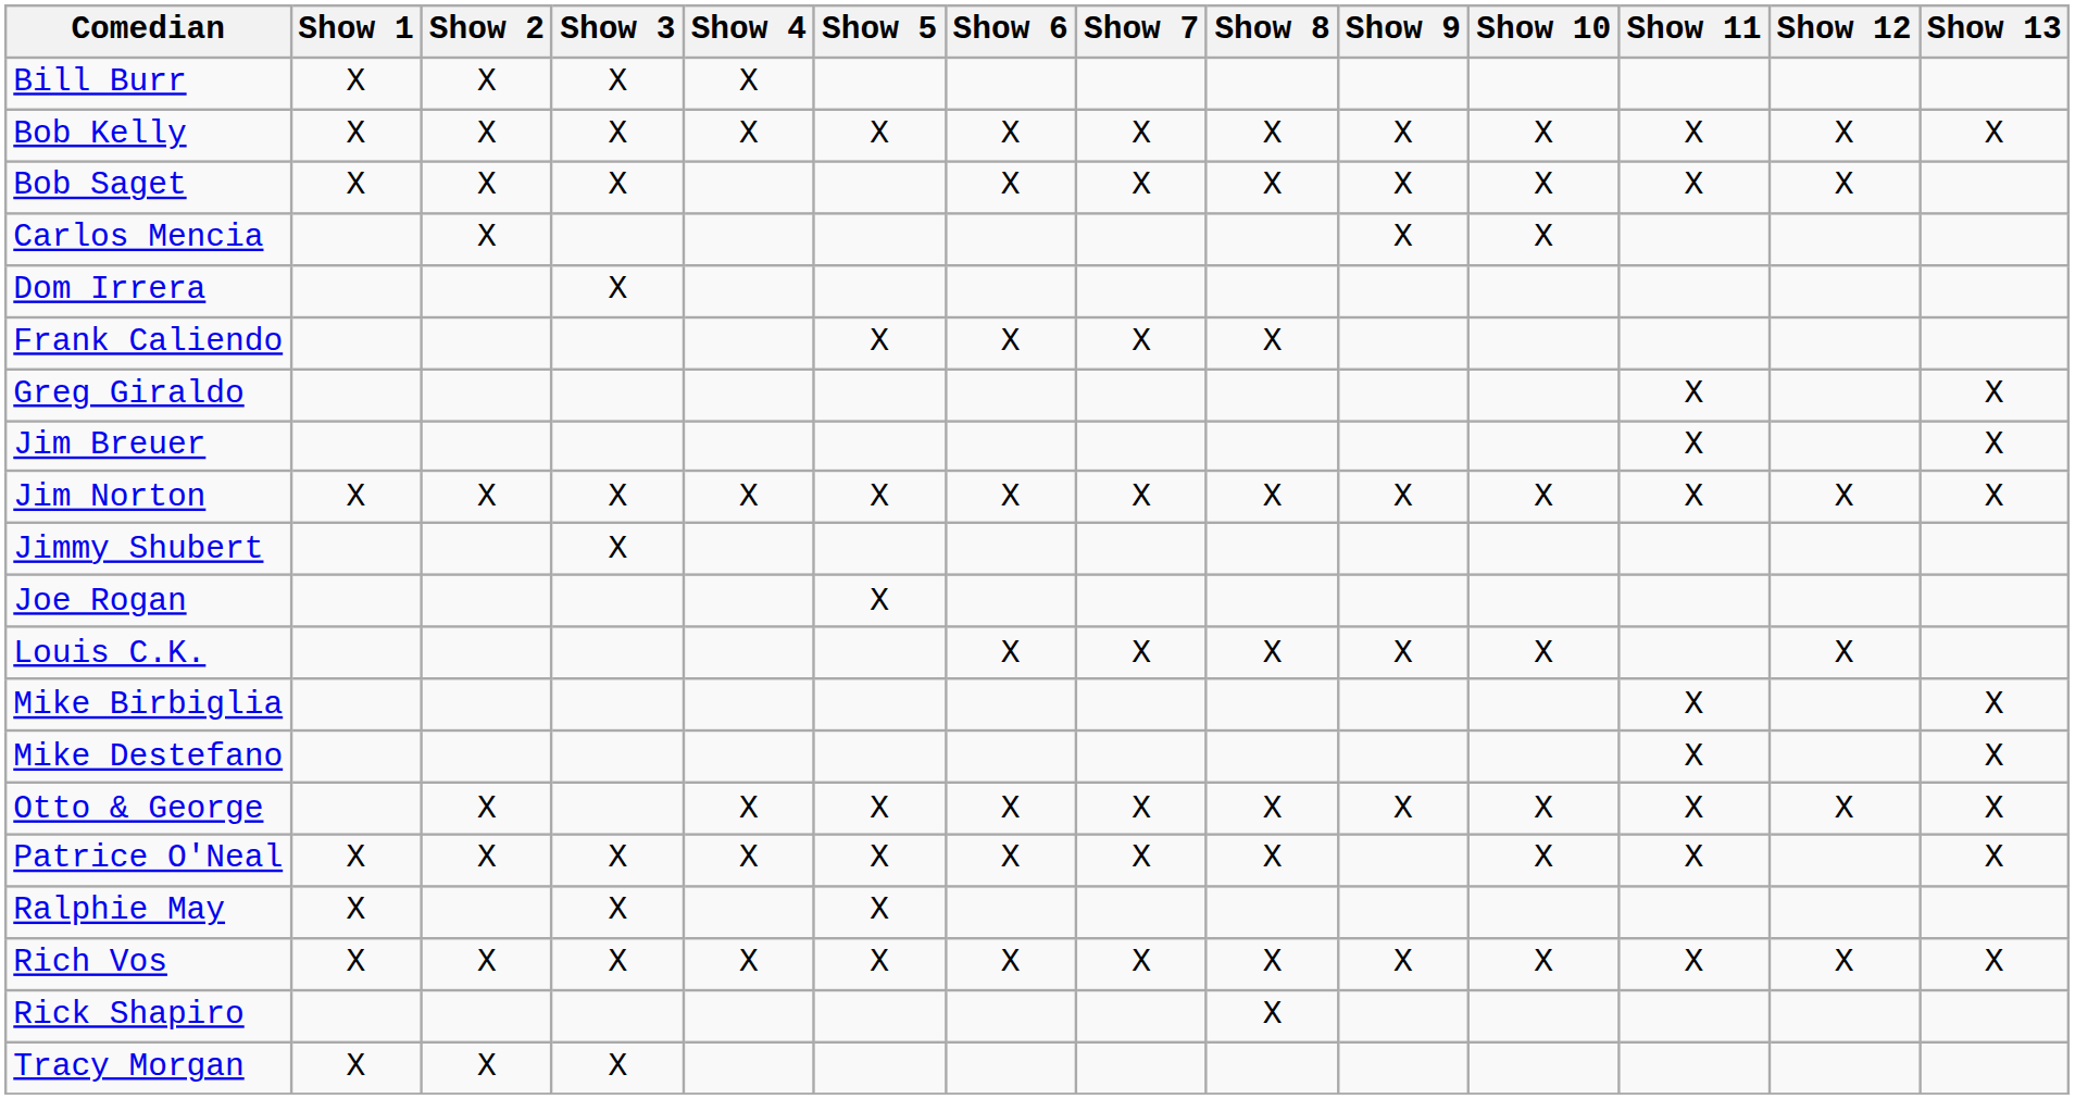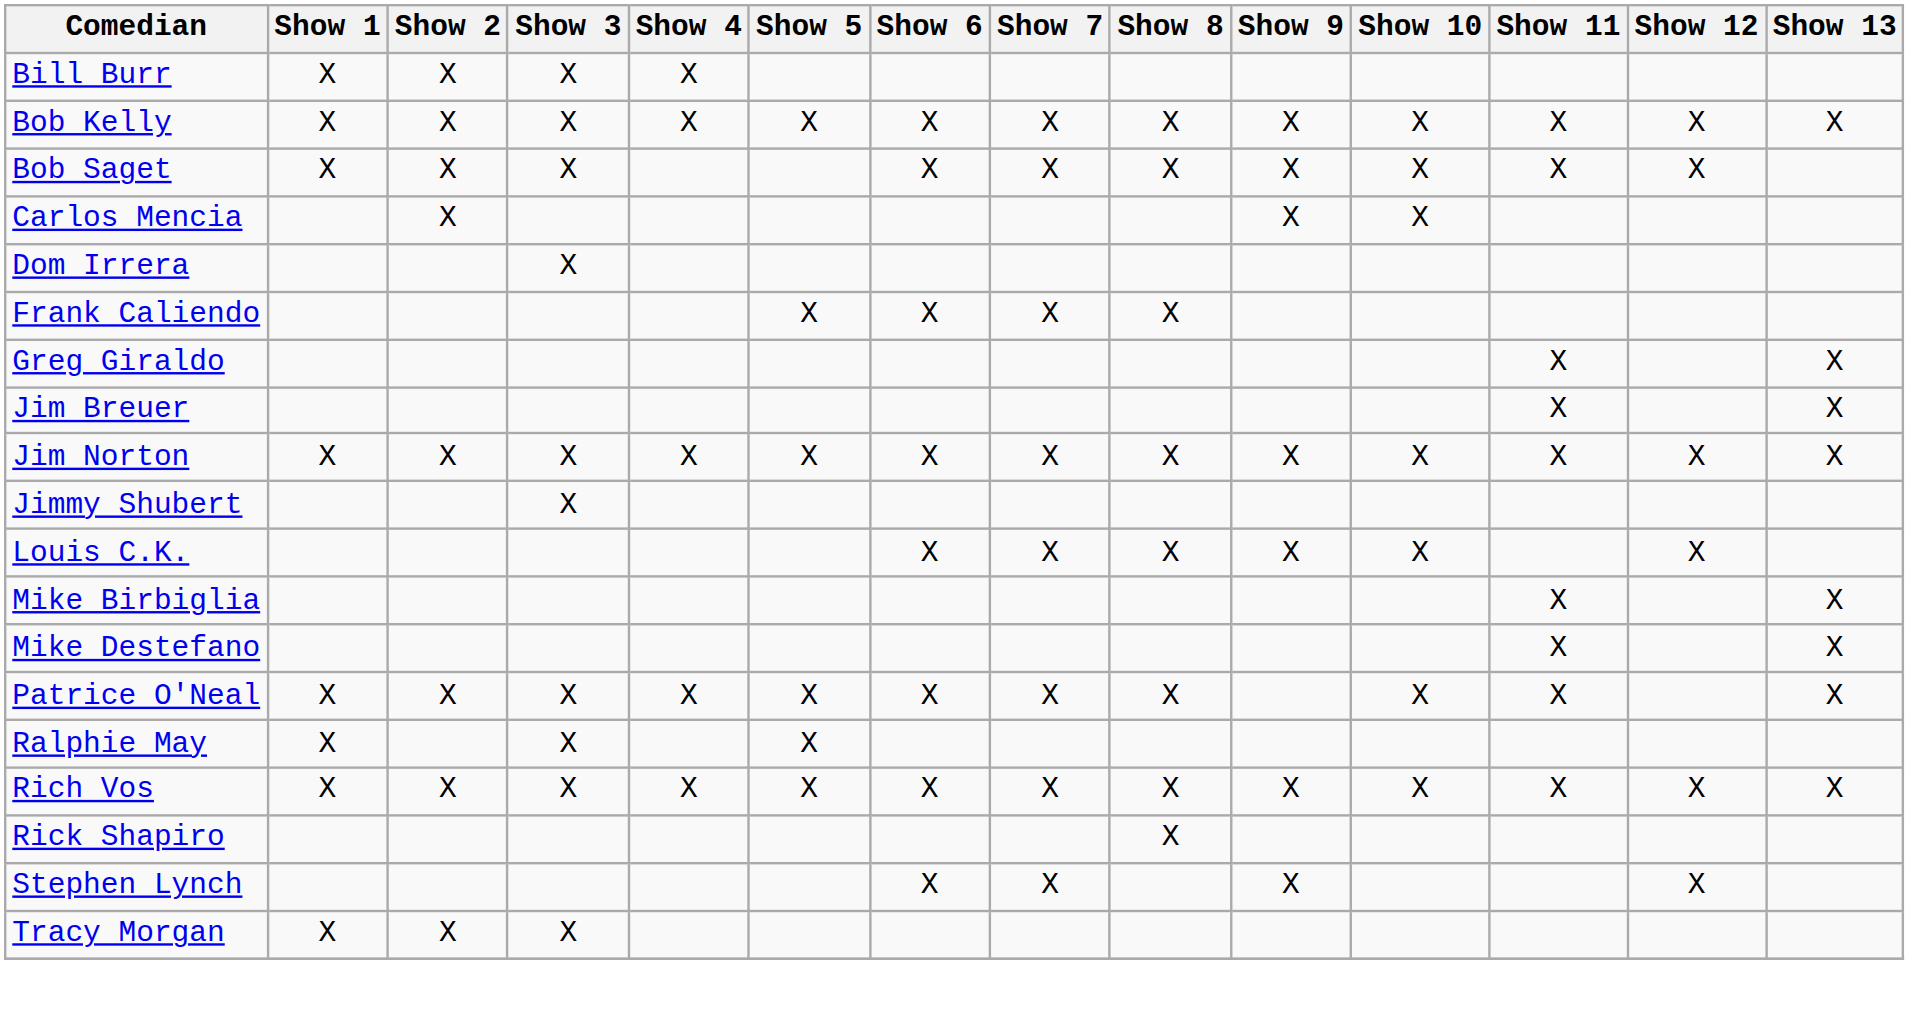- row: Joe Rogan | X
- row: Otto & George | X | X | X | X | X | X | X | X | X | X | X
+ row: Stephen Lynch | X | X | X | X
